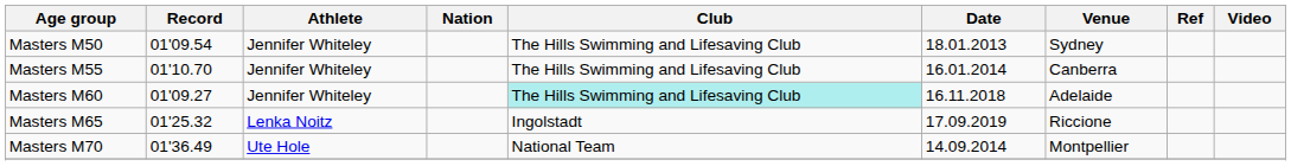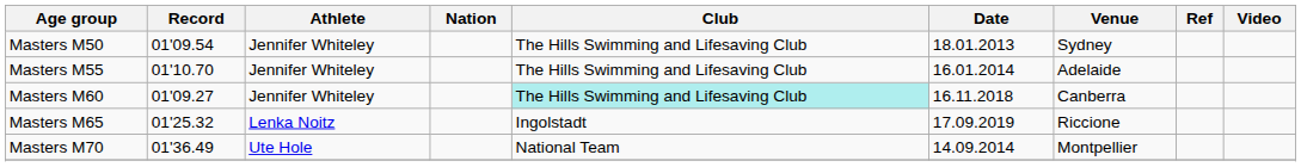Masters M55 | Venue: Canberra -> Adelaide
Masters M60 | Venue: Adelaide -> Canberra
